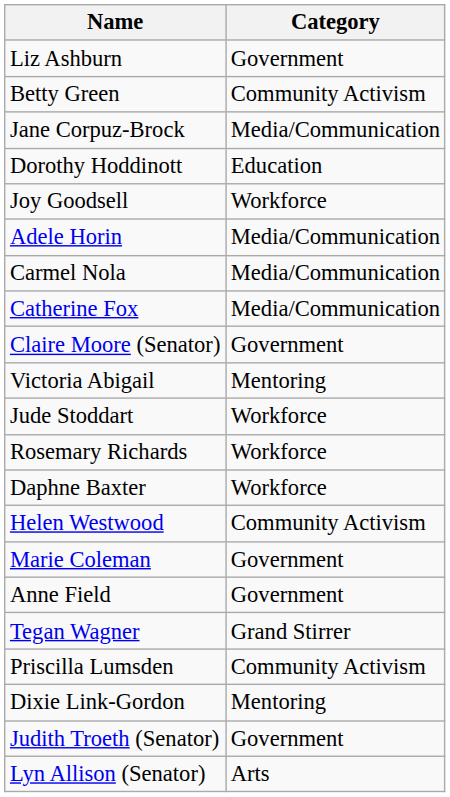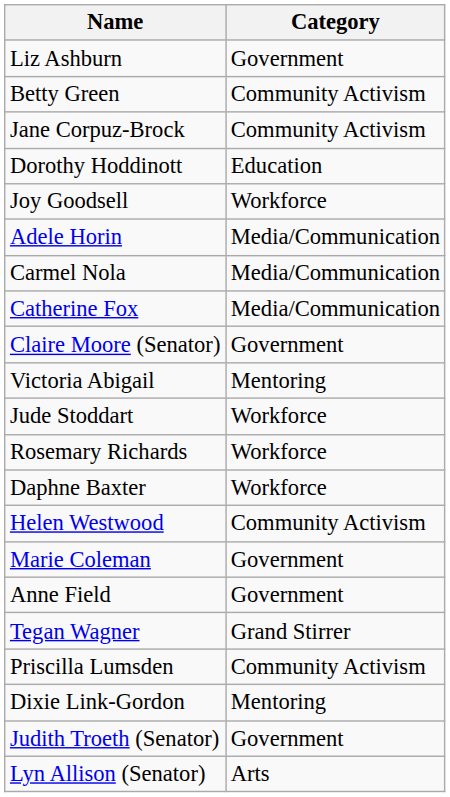Jane Corpuz-Brock | Category: Media/Communication -> Community Activism
